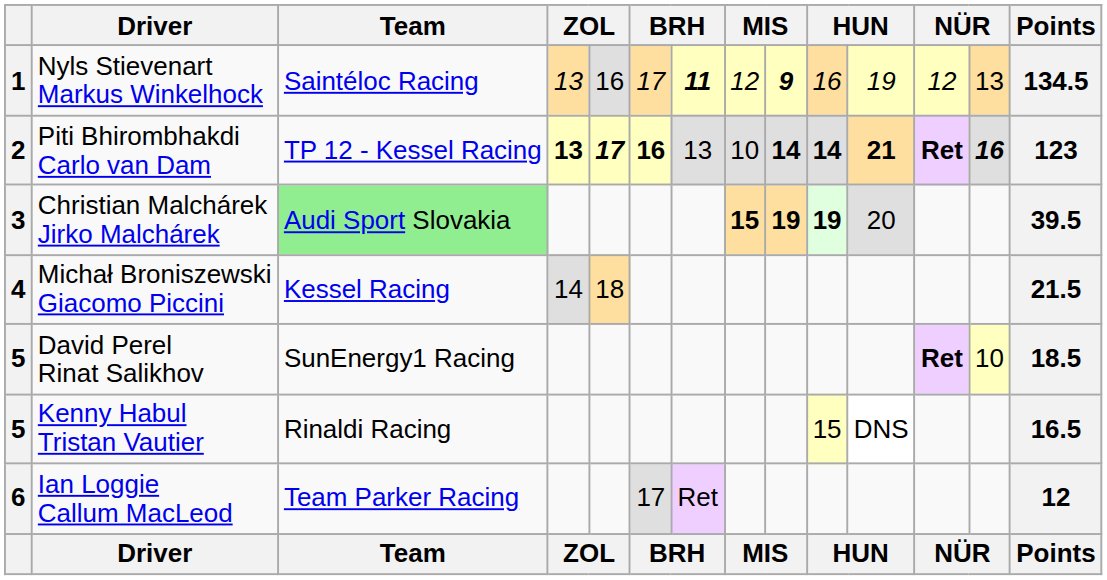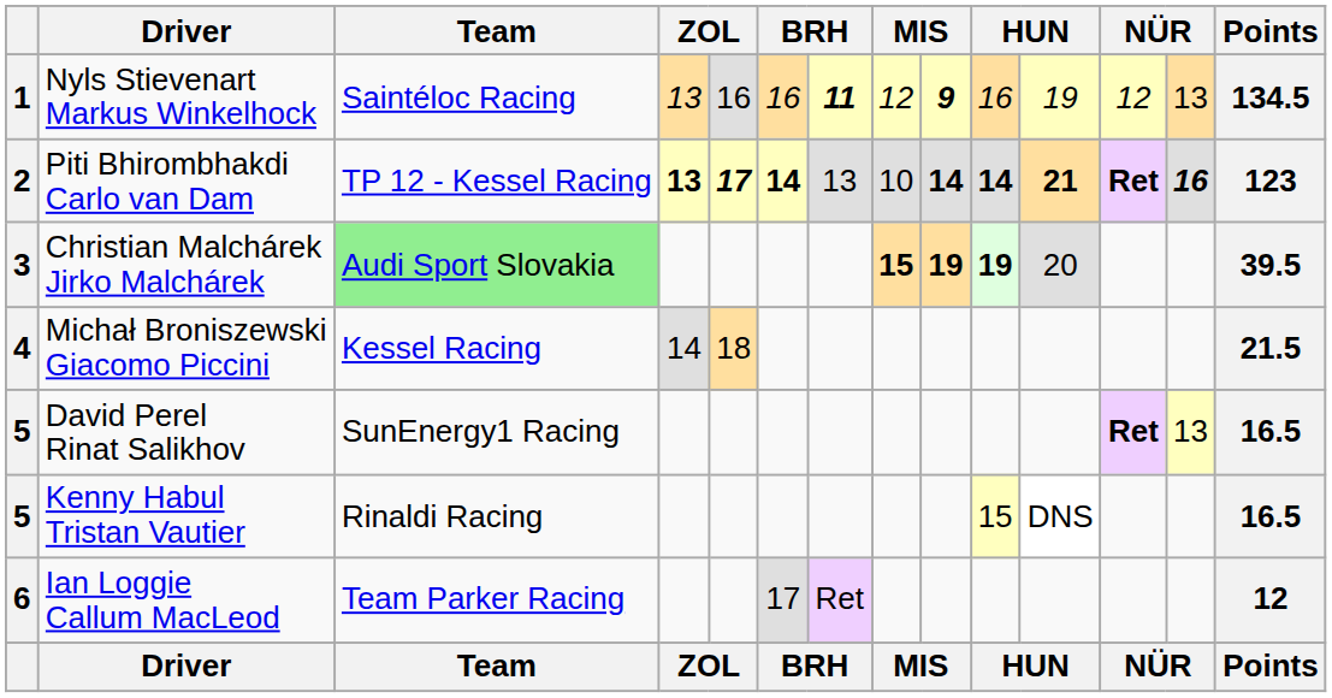Nyls Stievenart Markus Winkelhock | column 6: 17 -> 16
Piti Bhirombhakdi Carlo van Dam | column 6: 16 -> 14
David Perel Rinat Salikhov | column 13: 10 -> 13
David Perel Rinat Salikhov | Points: 18.5 -> 16.5
